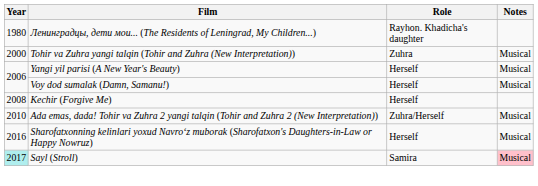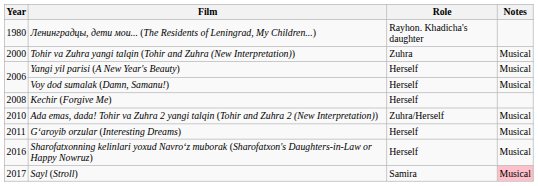+ row: 2011 | Gʻaroyib orzular (Interesting Dreams) | Herself | Musical
Sayl (Stroll) | Year: paleturquoise background -> no background
